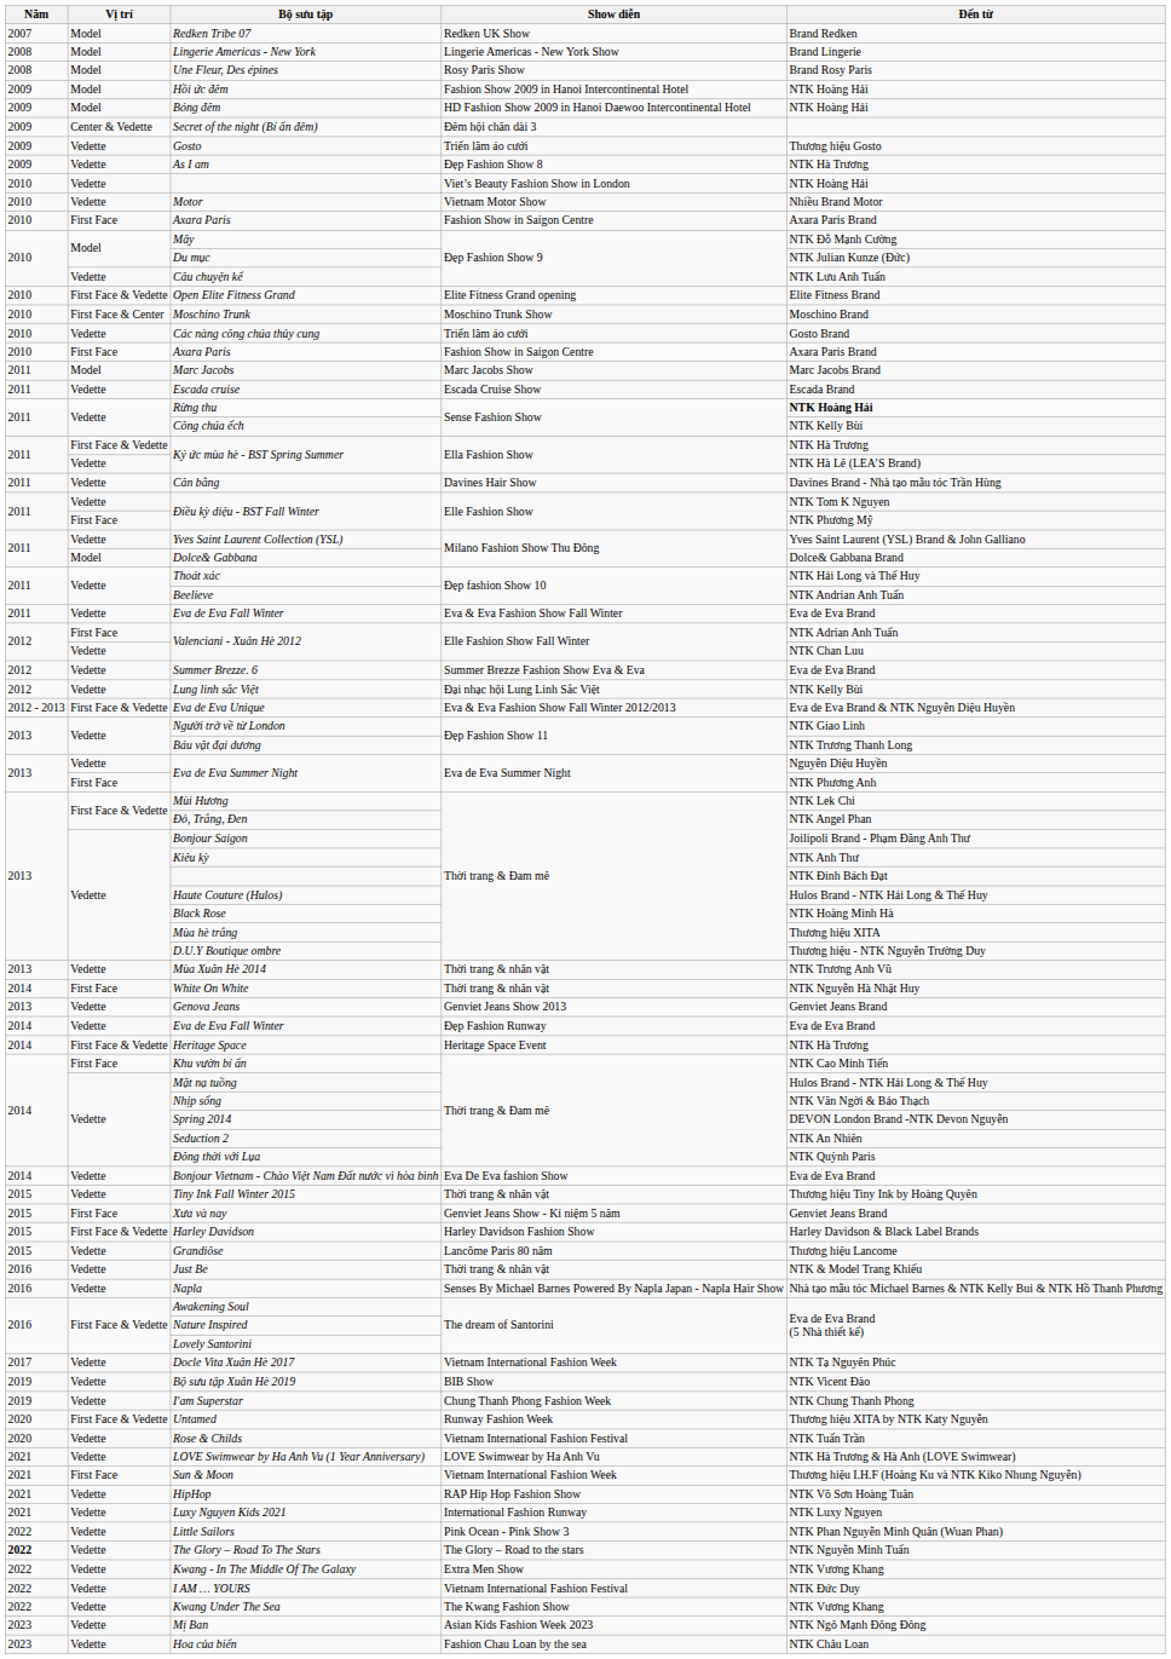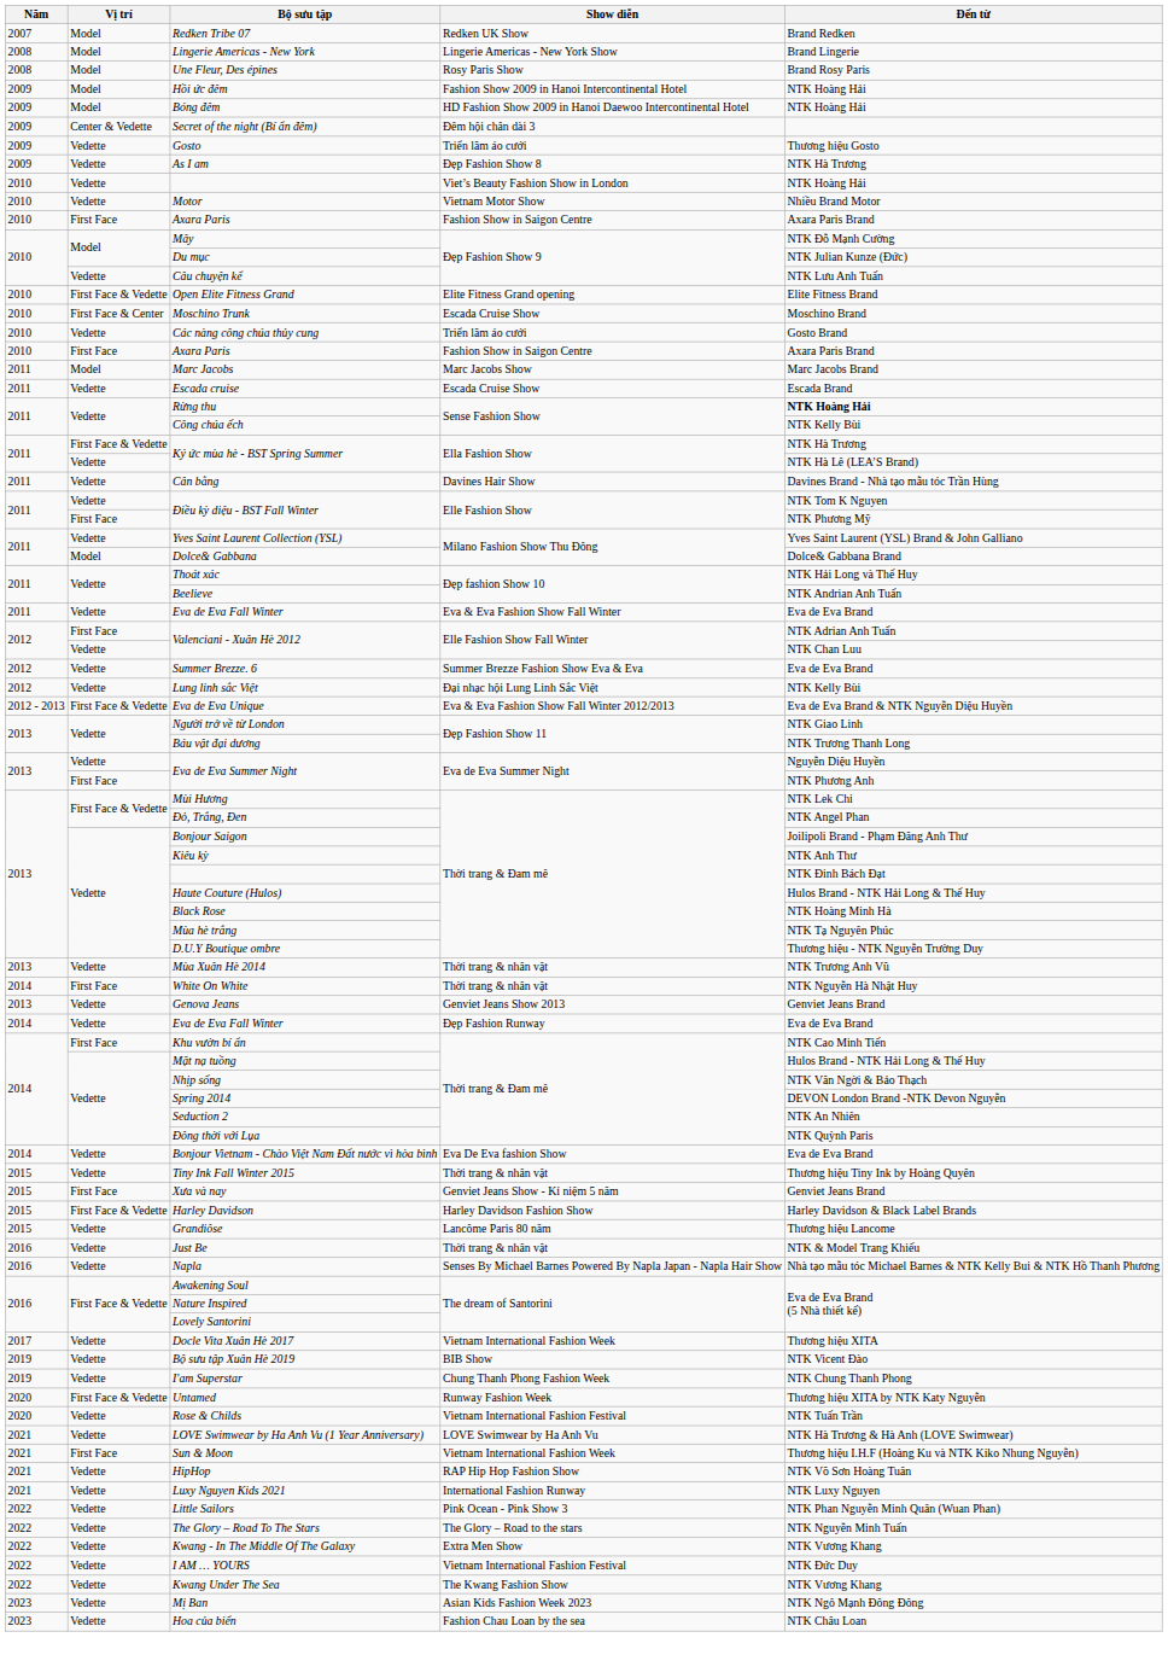Moschino Trunk | Show diễn: Moschino Trunk Show -> Escada Cruise Show
Mùa hè trắng | Đến từ: Thương hiệu XITA -> NTK Tạ Nguyên Phúc
- row: 2014 | First Face & Vedette | Heritage Space | Heritage Space Event | NTK Hà Trương
Docle Vita Xuân Hè 2017 | Đến từ: NTK Tạ Nguyên Phúc -> Thương hiệu XITA
The Glory – Road To The Stars | Năm: bold -> normal
